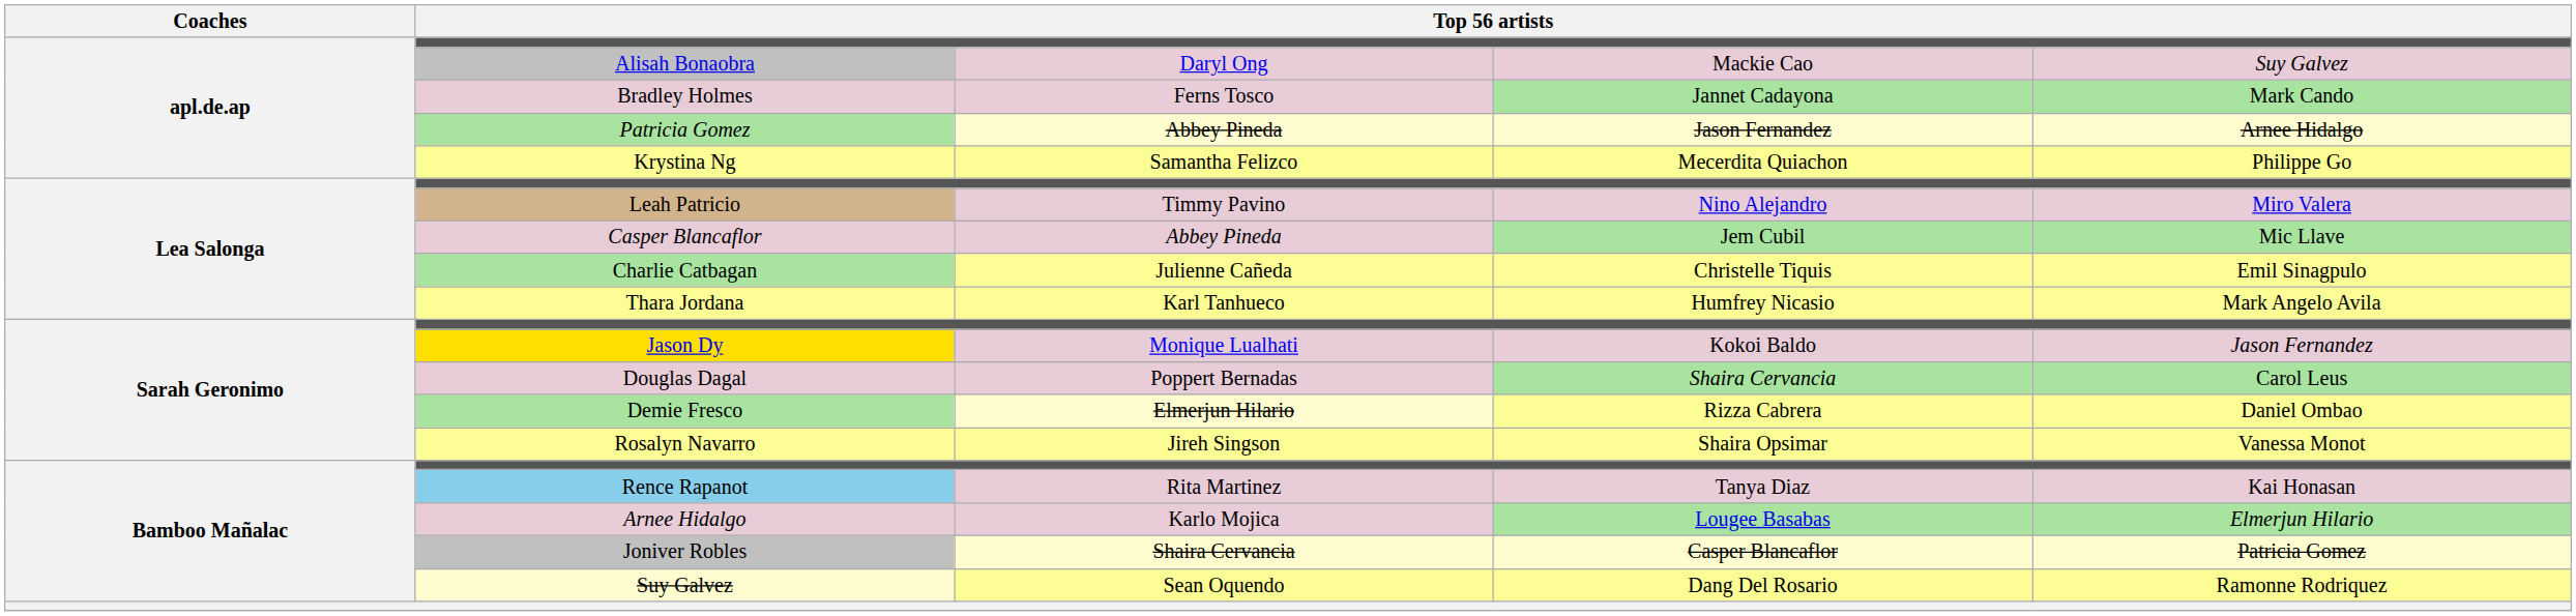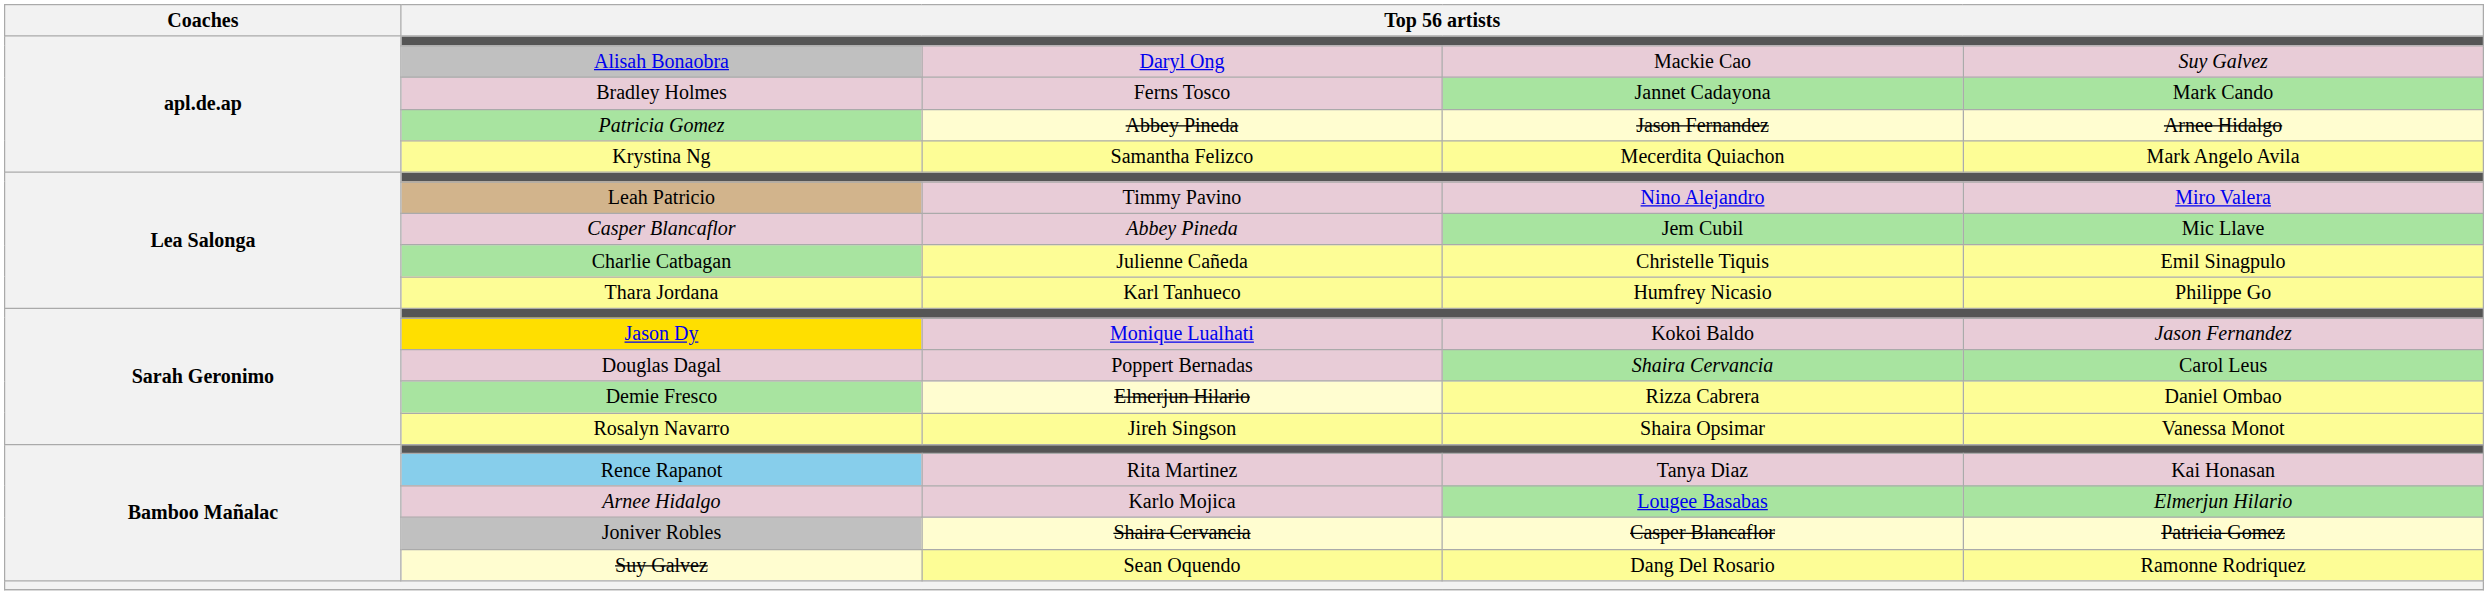Krystina Ng | column 5: Philippe Go -> Mark Angelo Avila
Thara Jordana | column 5: Mark Angelo Avila -> Philippe Go
